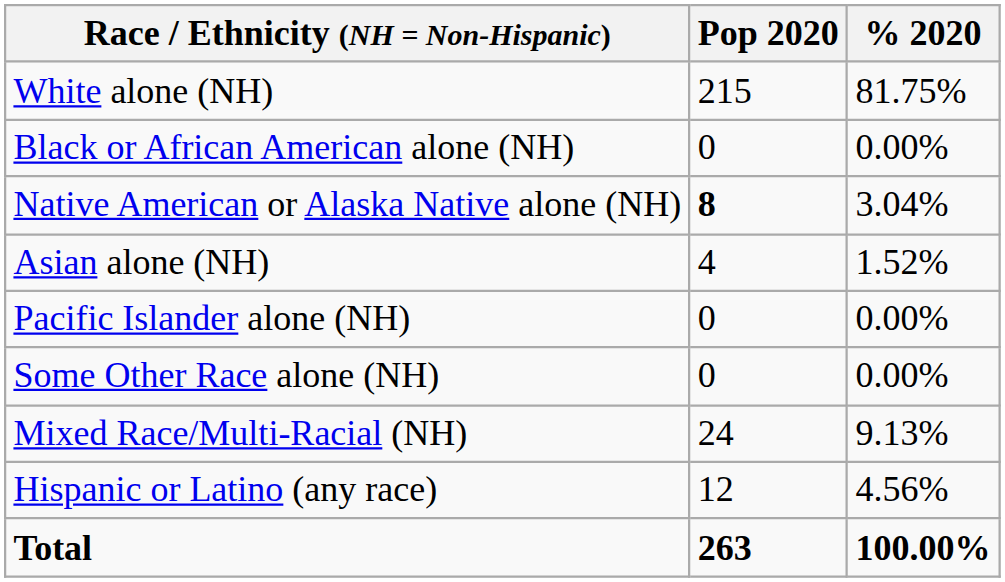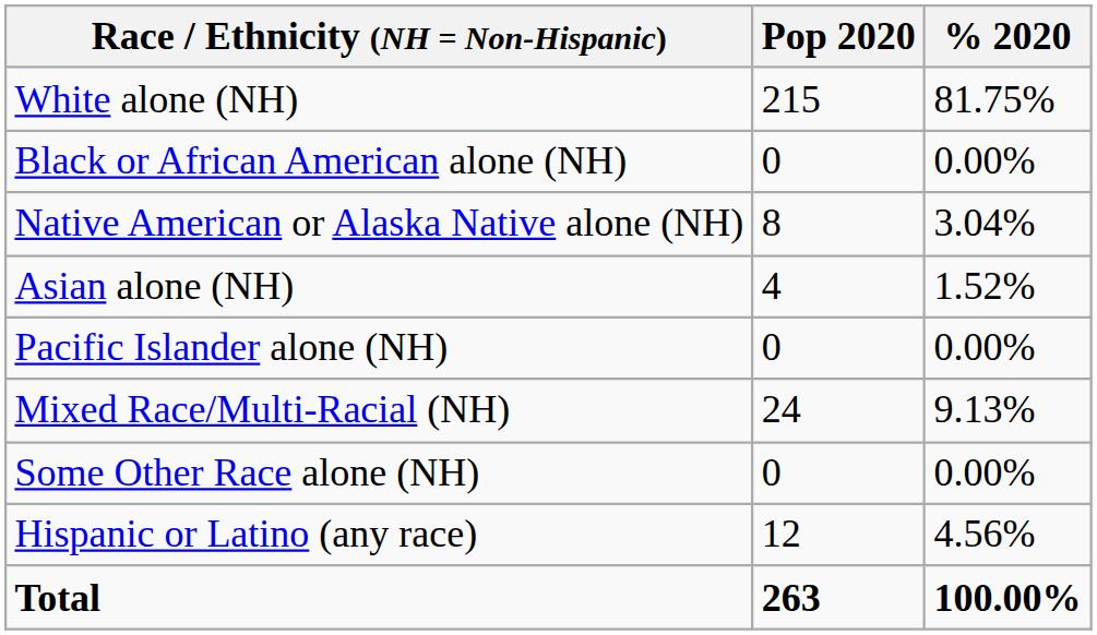Native American or Alaska Native alone (NH) | Pop 2020: bold -> normal
rows swapped: Some Other Race alone (NH) <-> Mixed Race/Multi-Racial (NH)
